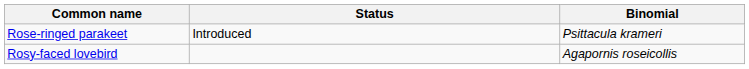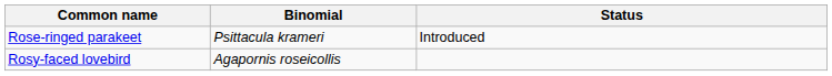columns swapped: Binomial <-> Status
